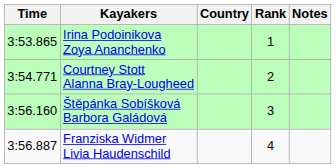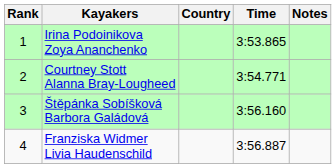columns swapped: Rank <-> Time
